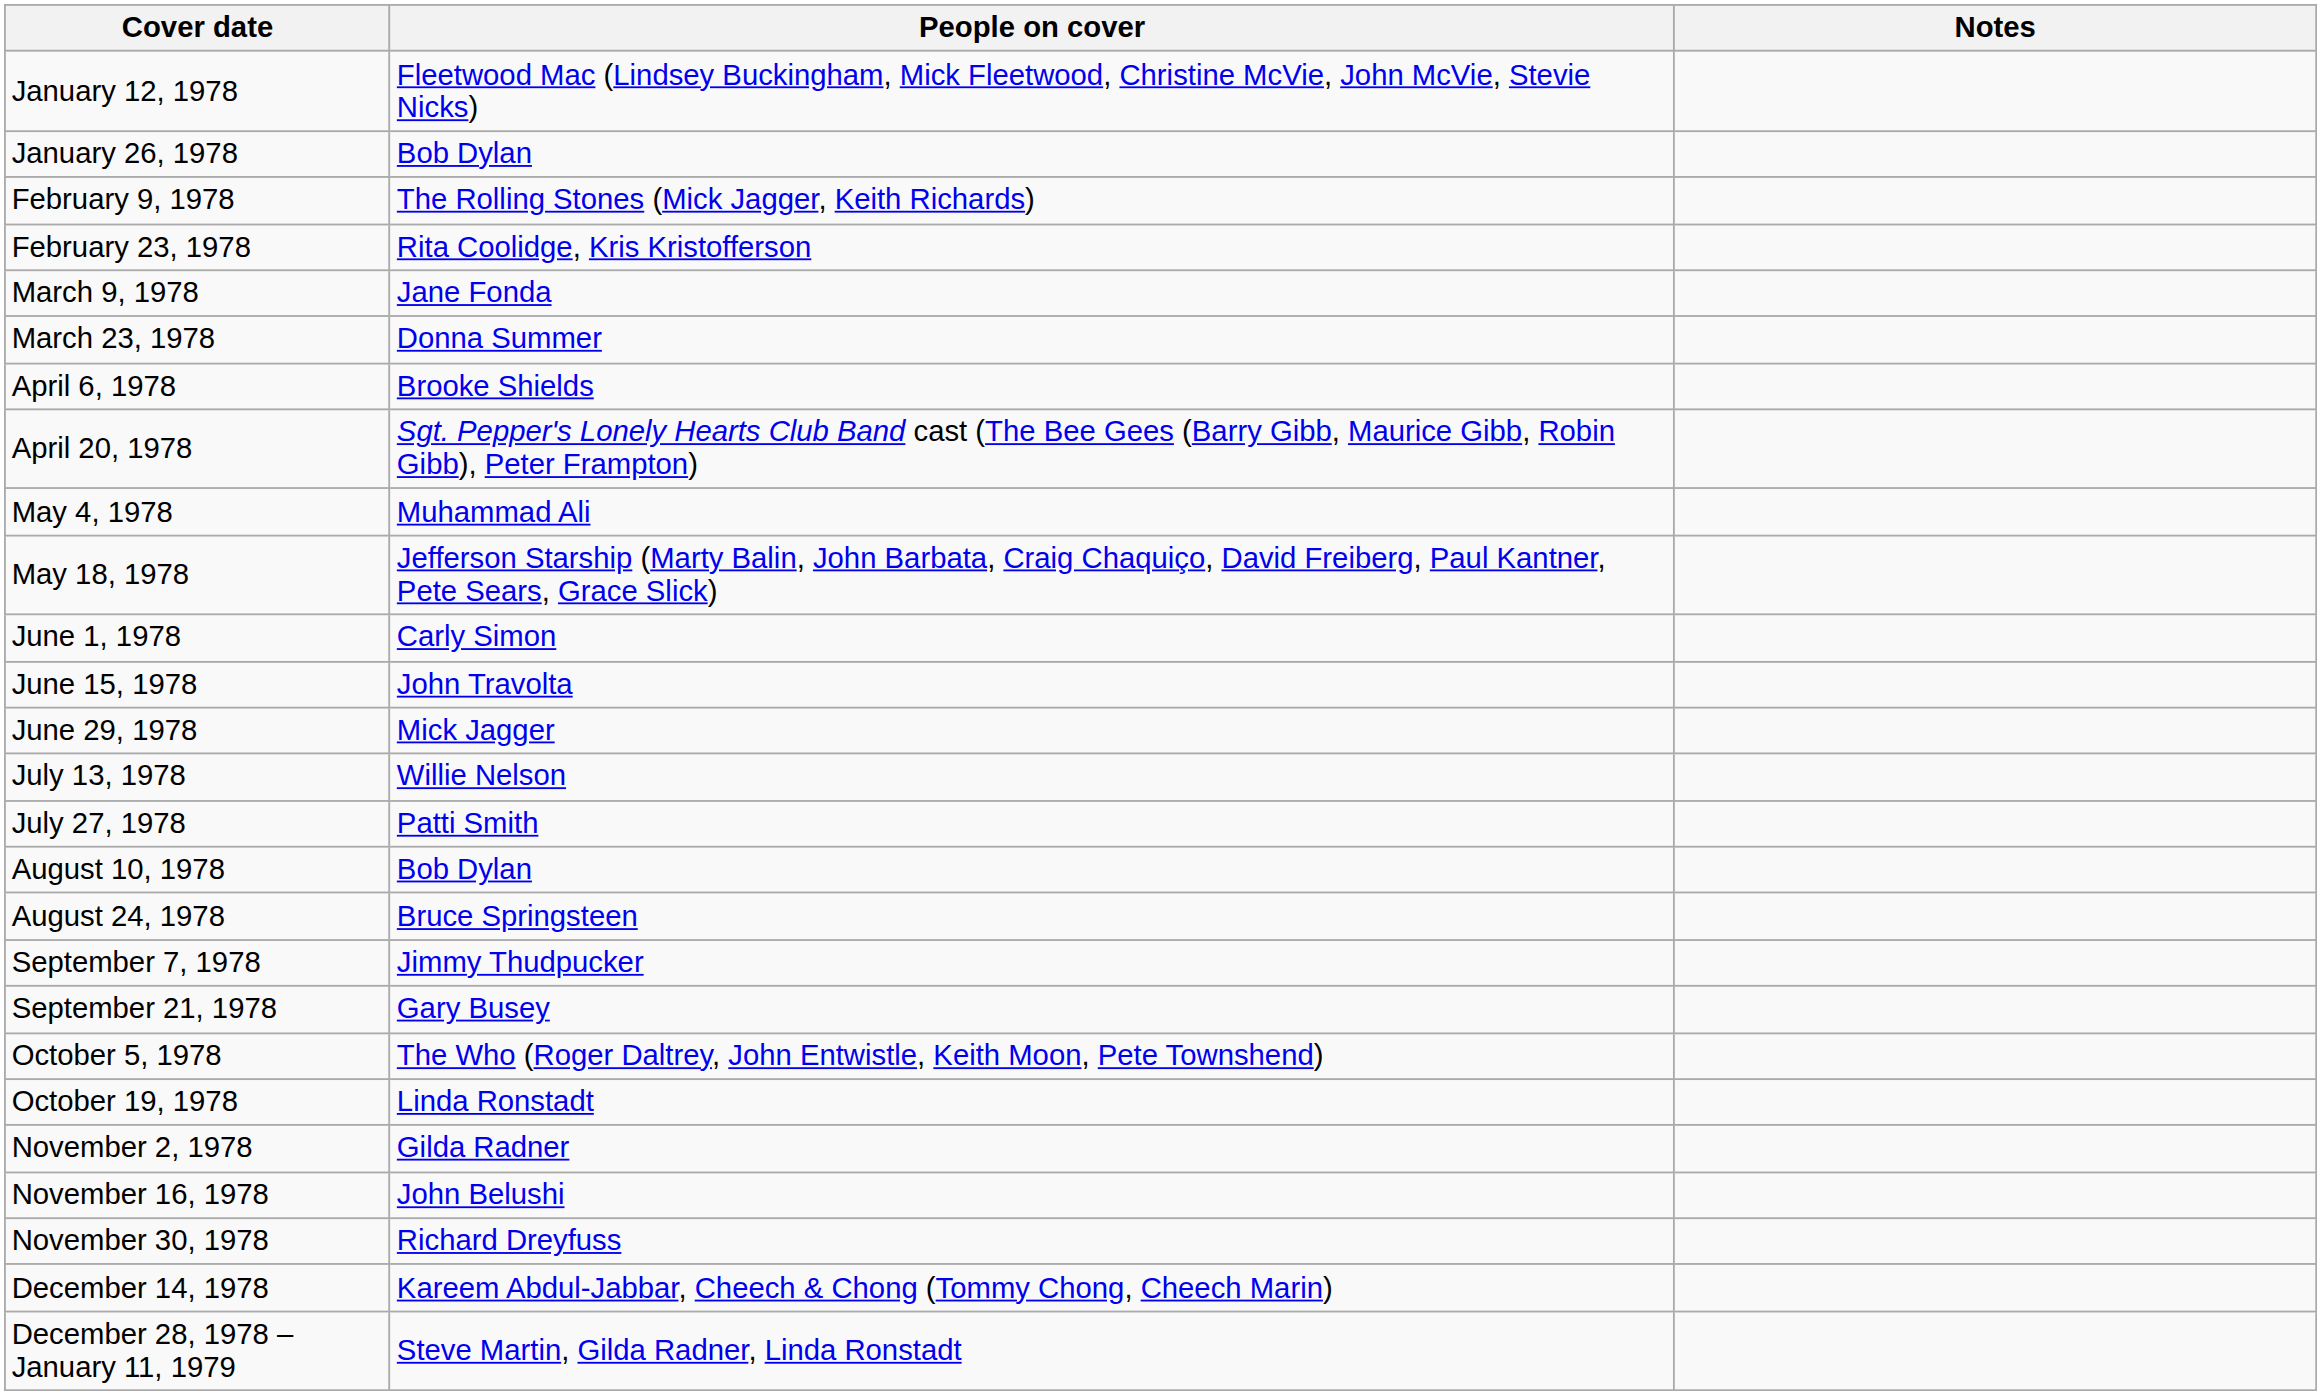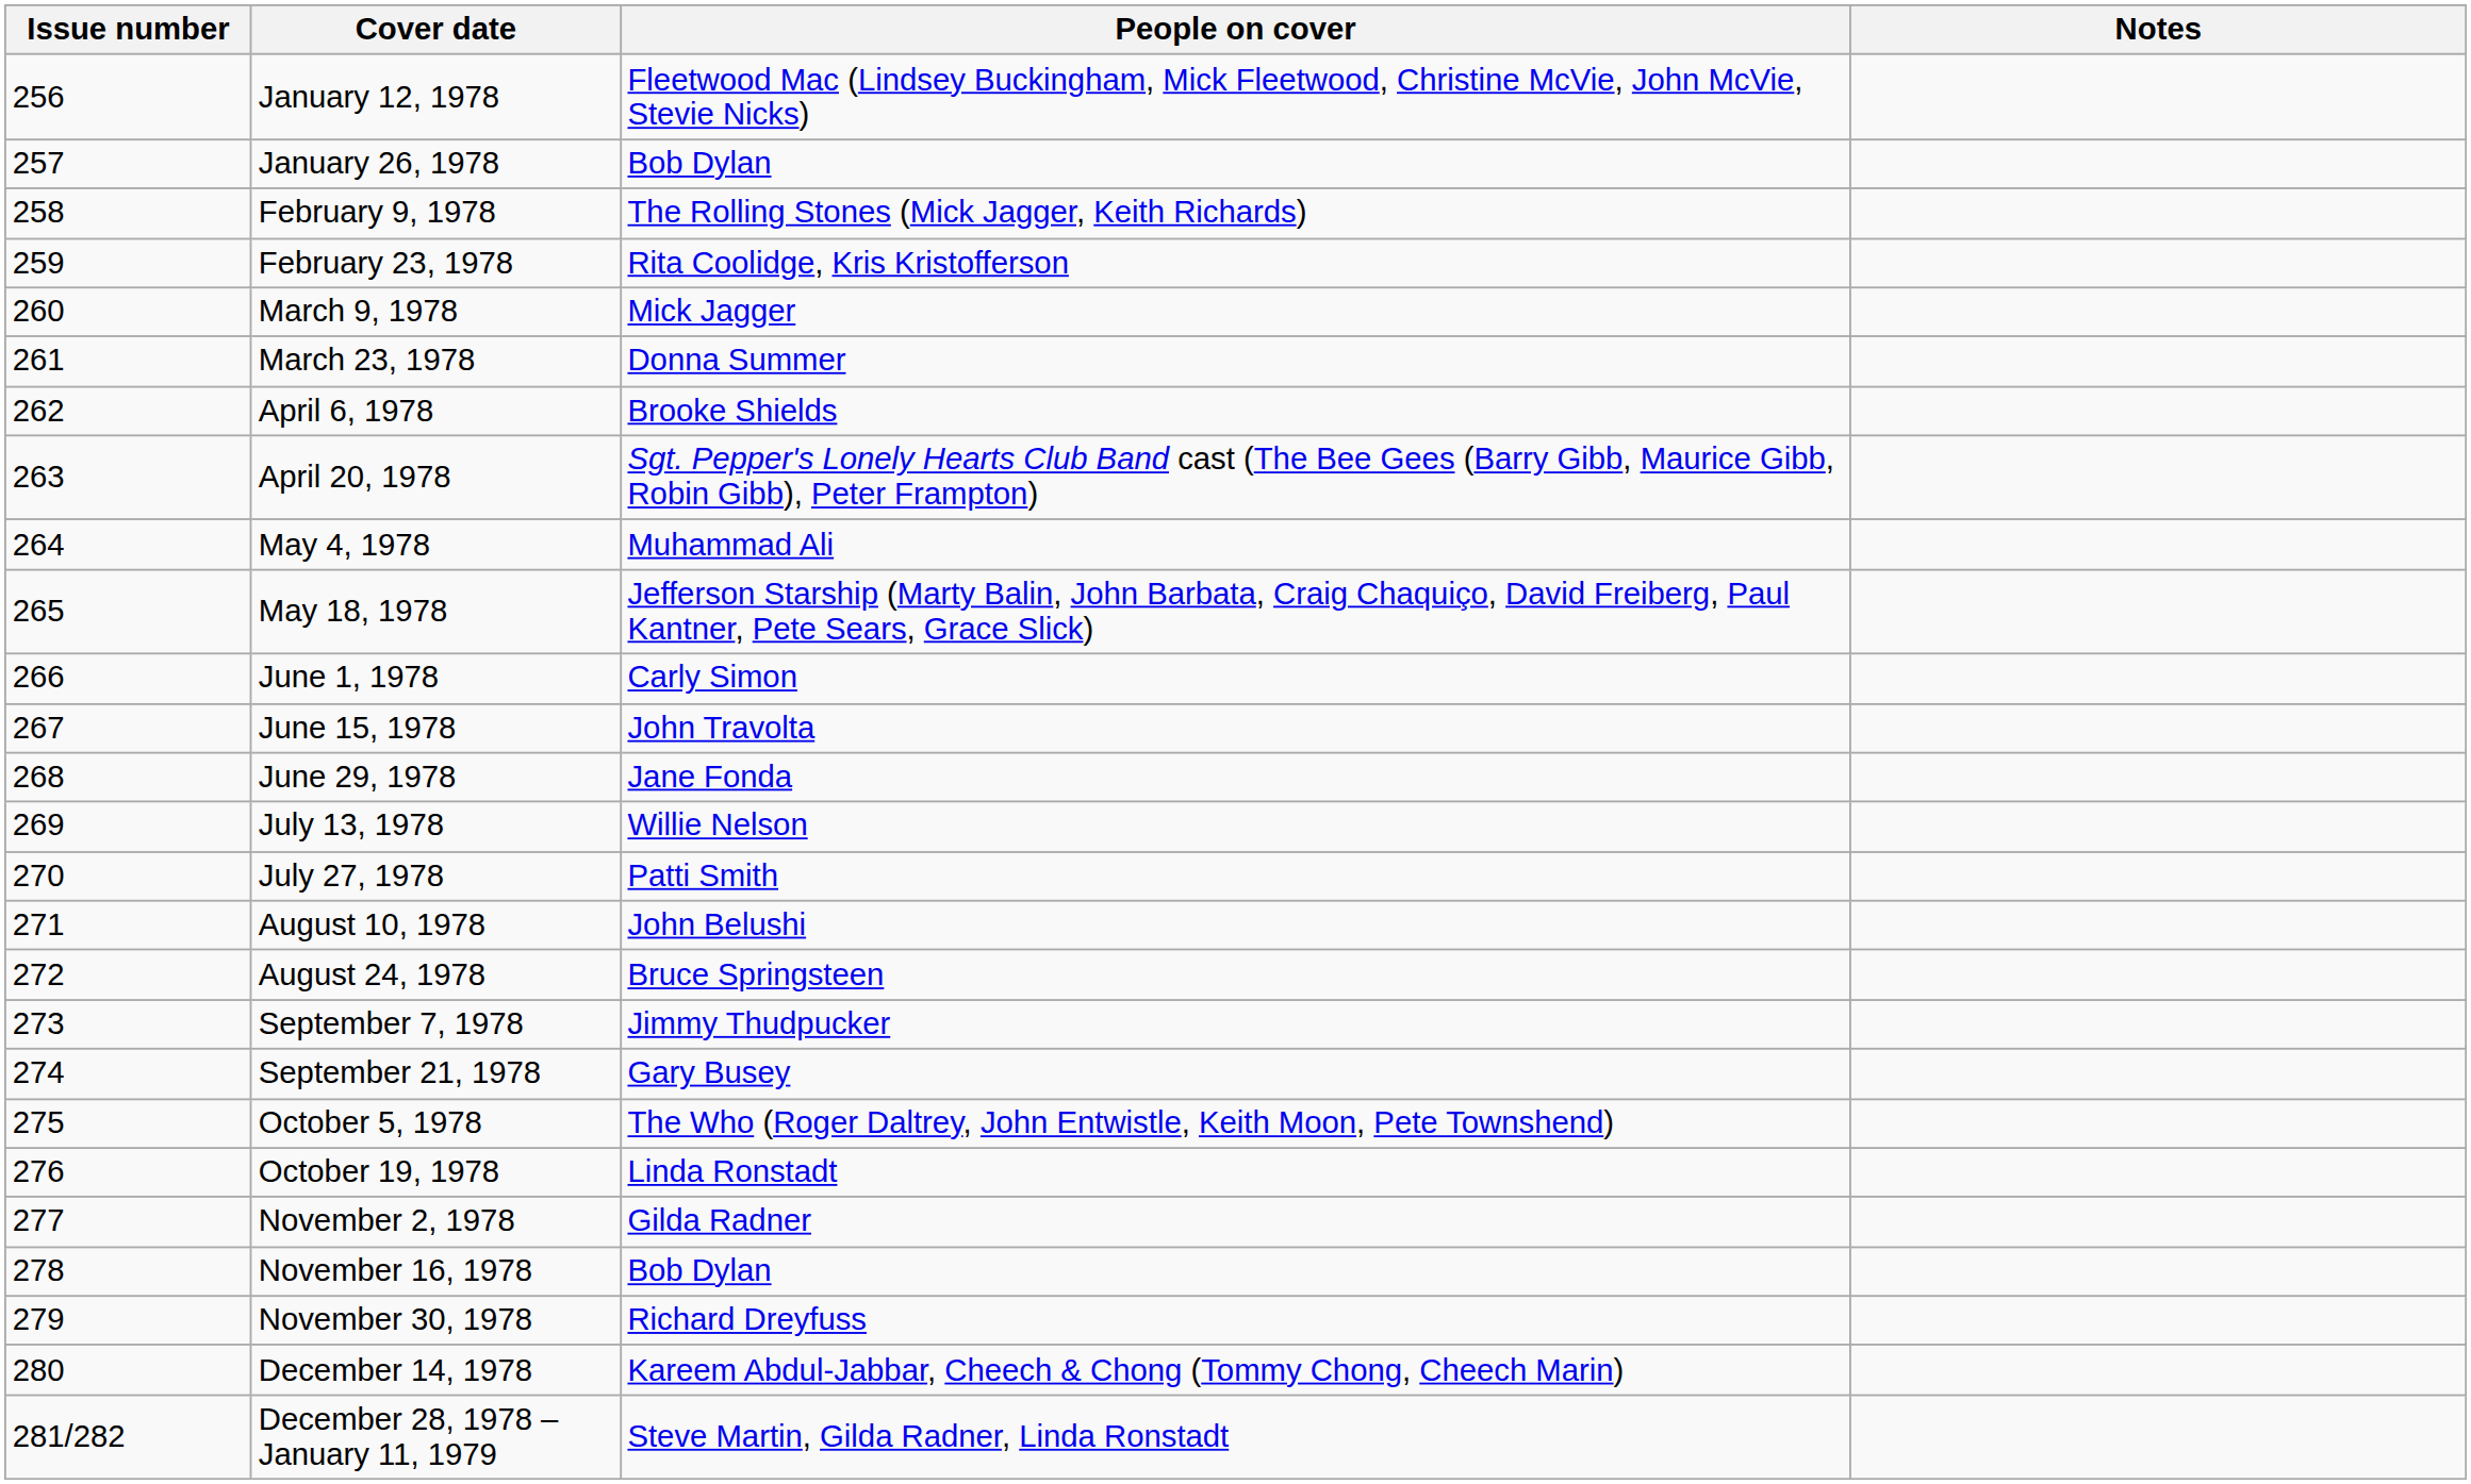+ column: Issue number | 256 | 257 | 258 | 259 | 260 | 261 | 262 | 263 | 264 | 265 | 266 | 267 | 268 | 269 | 270 | 271 | 272 | 273 | 274 | 275 | 276 | 277 | 278 | 279 | 280 | 281/282
March 9, 1978 | People on cover: Jane Fonda -> Mick Jagger
June 29, 1978 | People on cover: Mick Jagger -> Jane Fonda
August 10, 1978 | People on cover: Bob Dylan -> John Belushi
November 16, 1978 | People on cover: John Belushi -> Bob Dylan
